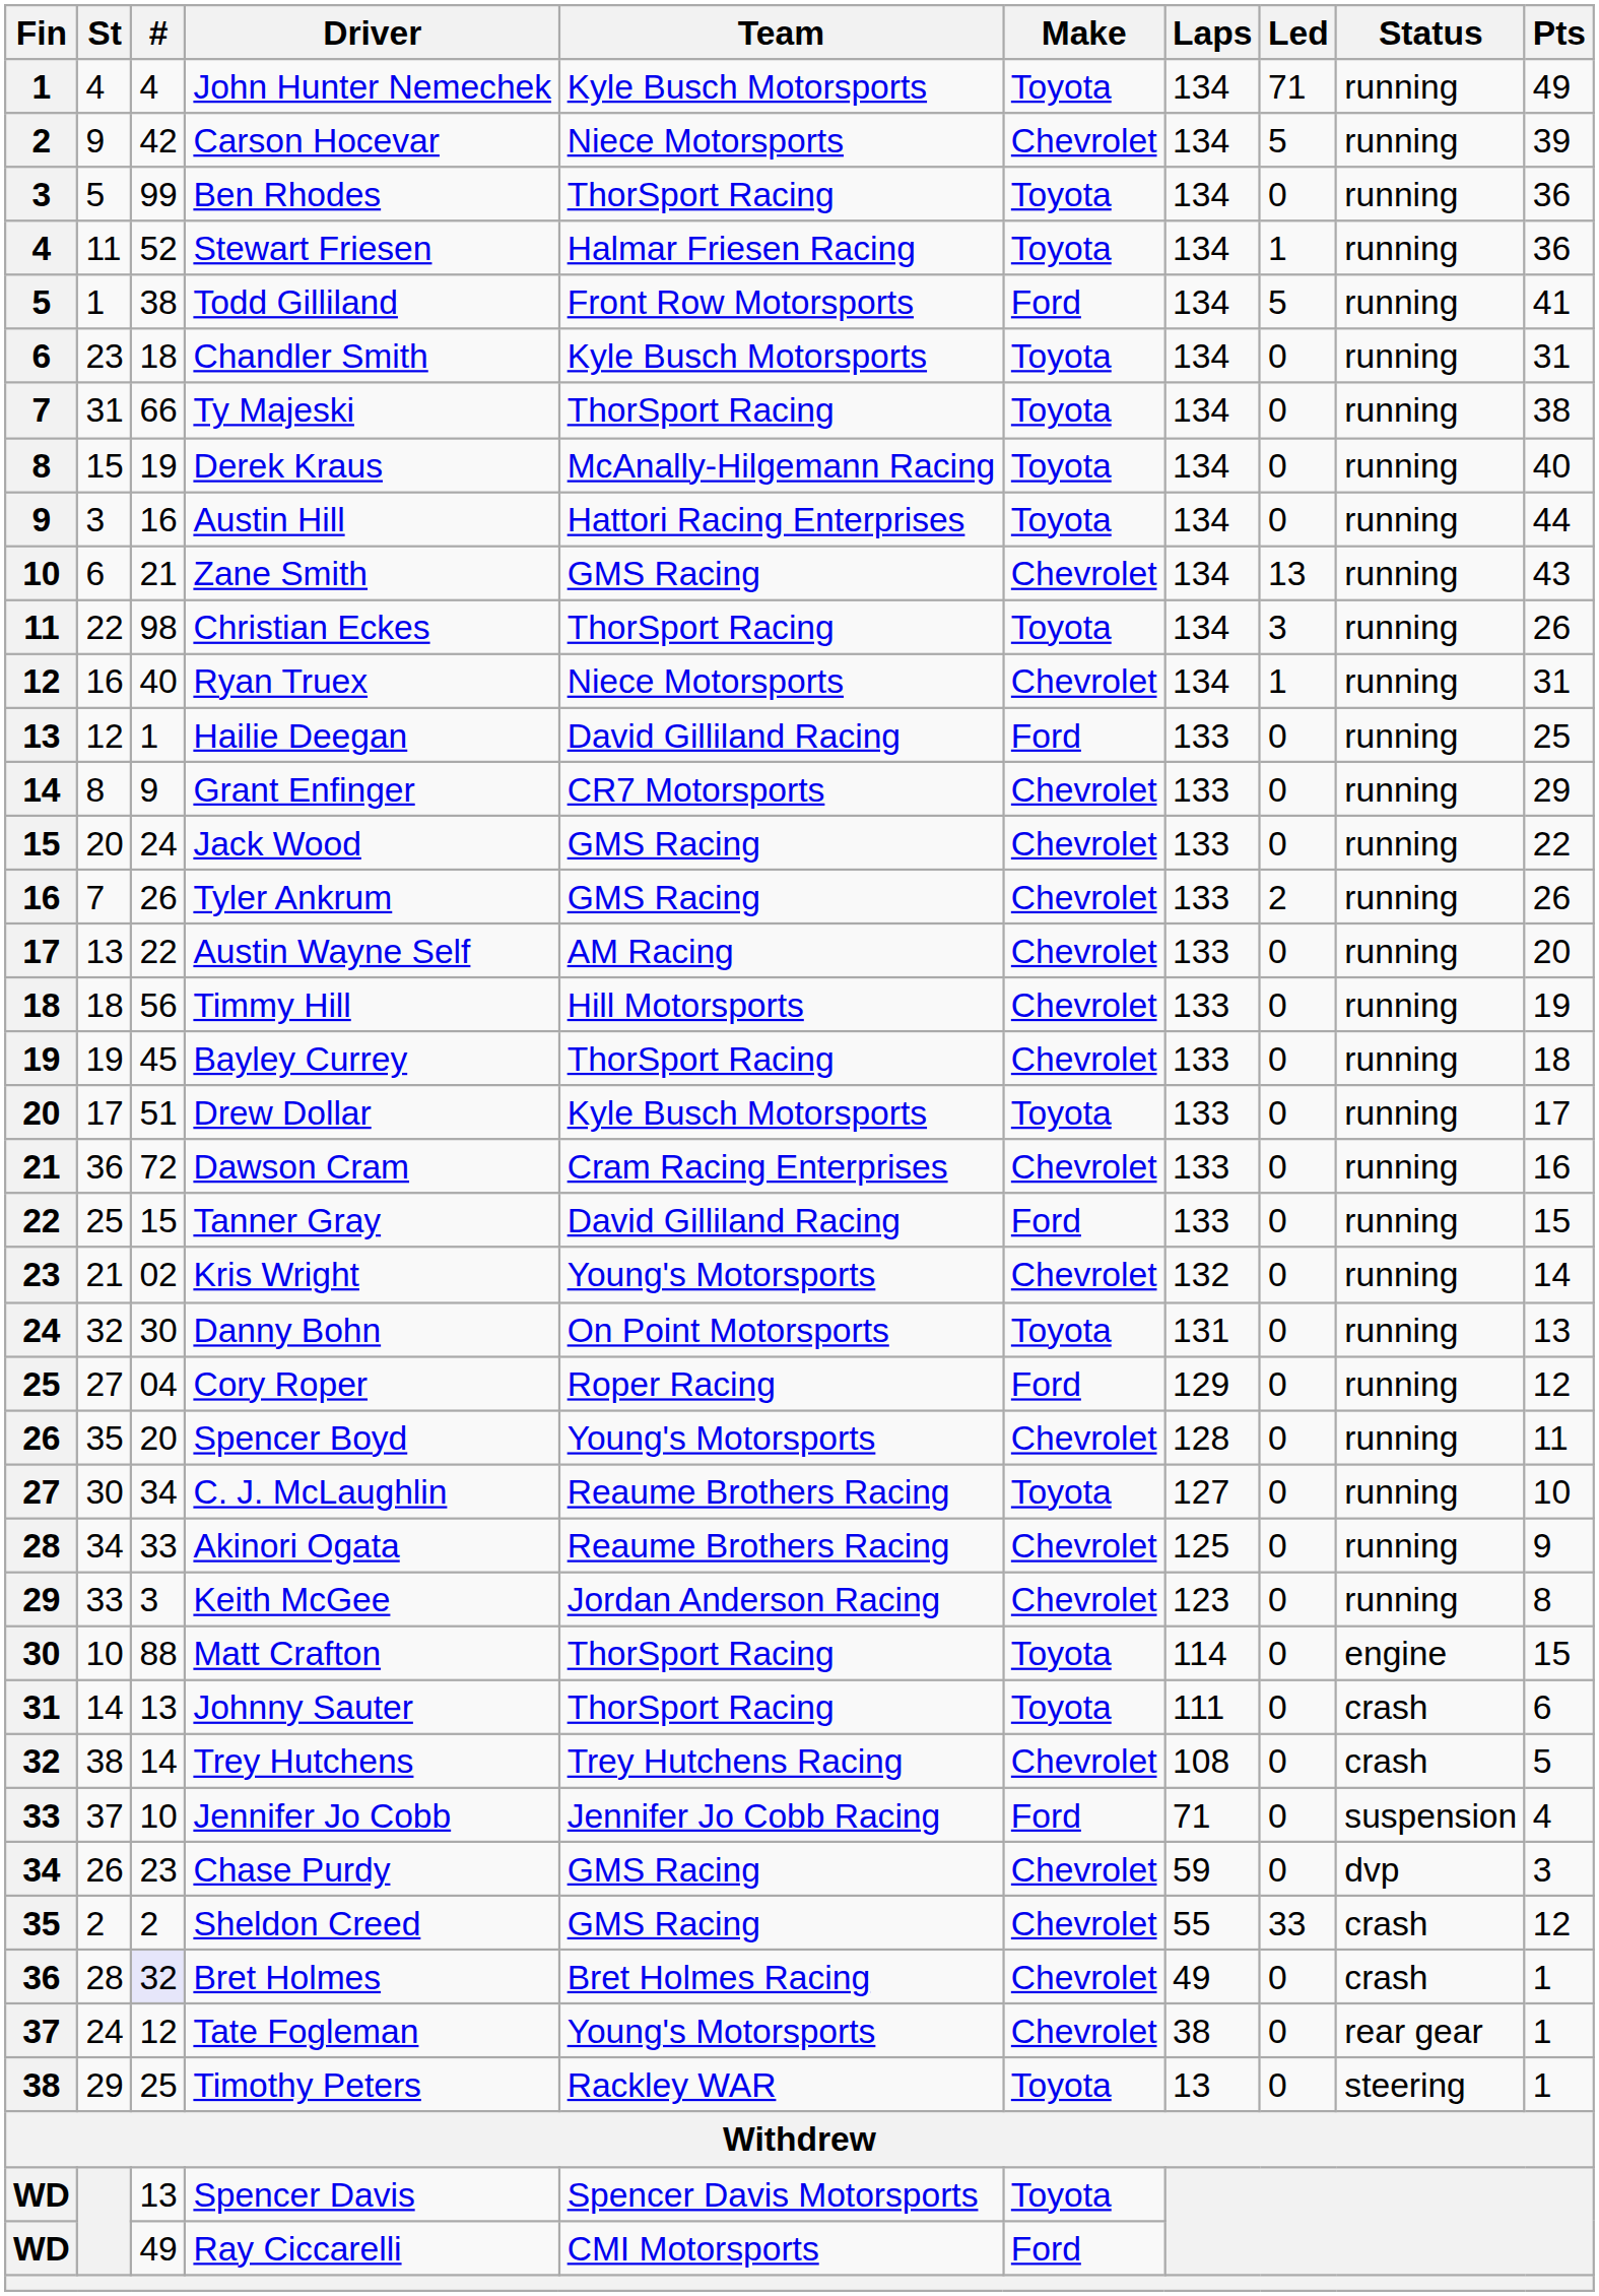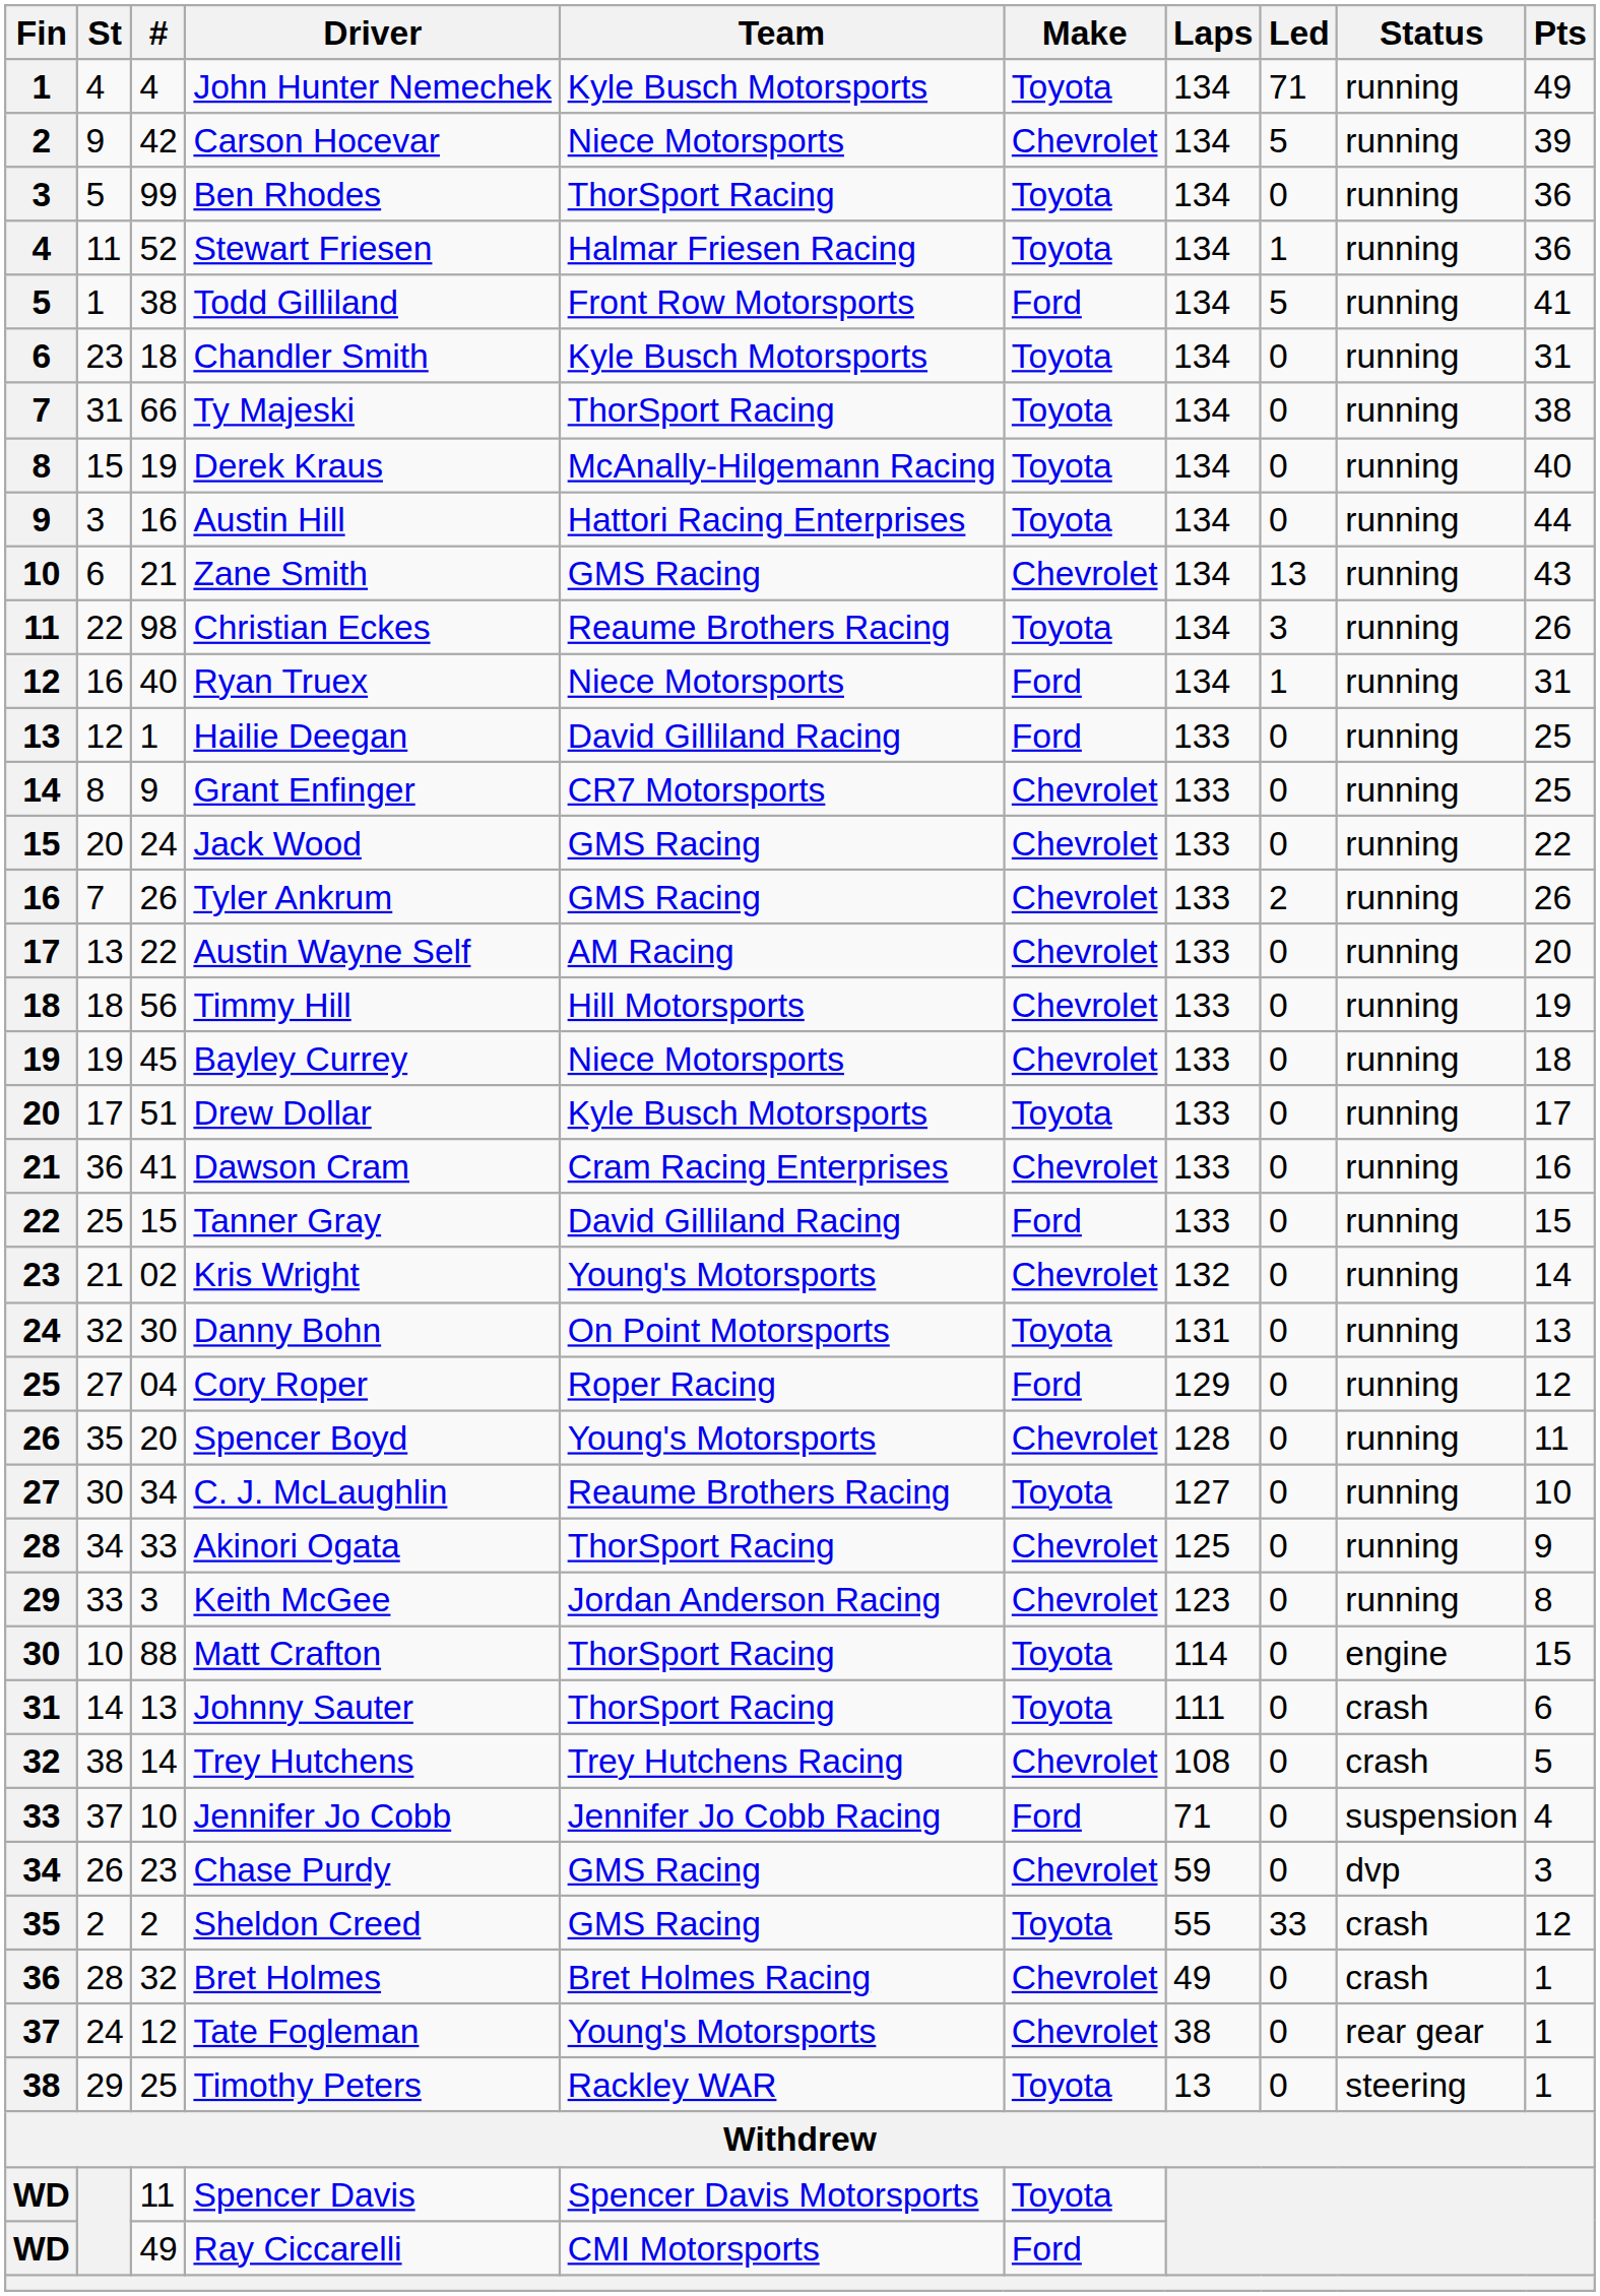Christian Eckes | Team: ThorSport Racing -> Reaume Brothers Racing
Ryan Truex | Make: Chevrolet -> Ford
Grant Enfinger | Pts: 29 -> 25
Bayley Currey | Team: ThorSport Racing -> Niece Motorsports
Dawson Cram | #: 72 -> 41
Akinori Ogata | Team: Reaume Brothers Racing -> ThorSport Racing
Sheldon Creed | Make: Chevrolet -> Toyota
Bret Holmes | #: lavender background -> no background
Spencer Davis | #: 13 -> 11
